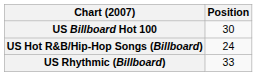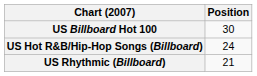US Rhythmic (Billboard) | Position: 33 -> 21
